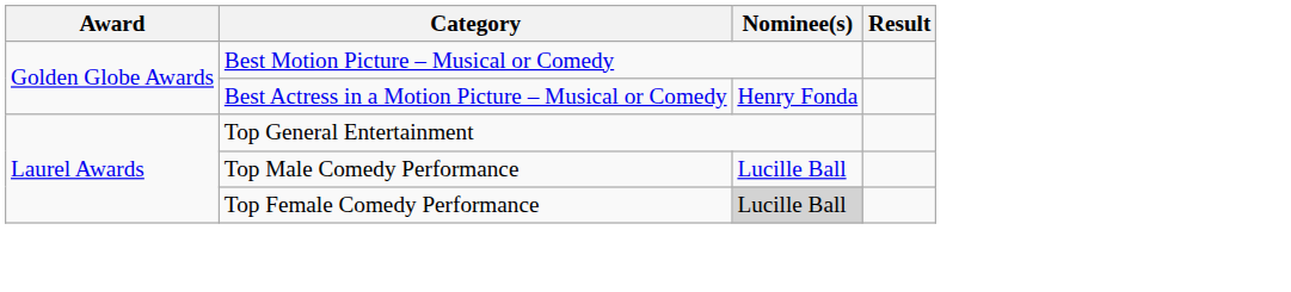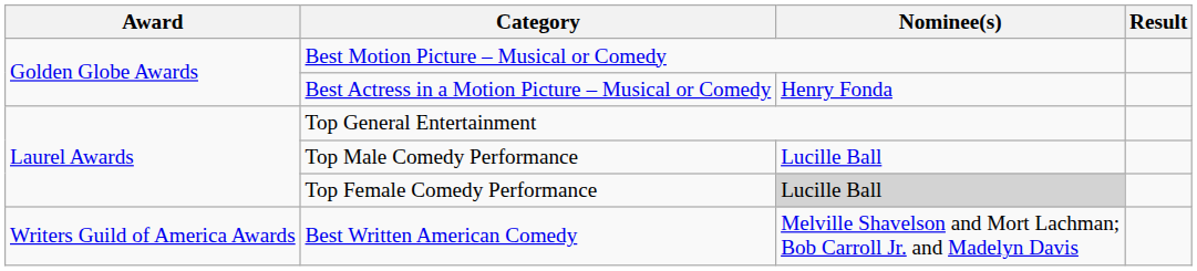+ row: Writers Guild of America Awards | Best Written American Comedy | Melville Shavelson and Mort Lachman; Bob Carroll Jr. and Madelyn Davis
